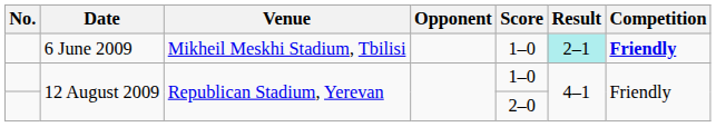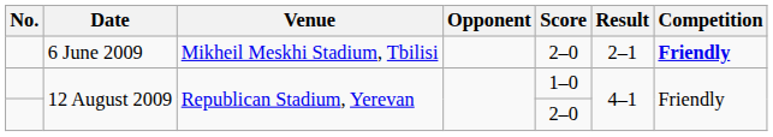6 June 2009 | Score: 1–0 -> 2–0
6 June 2009 | Result: paleturquoise background -> no background
